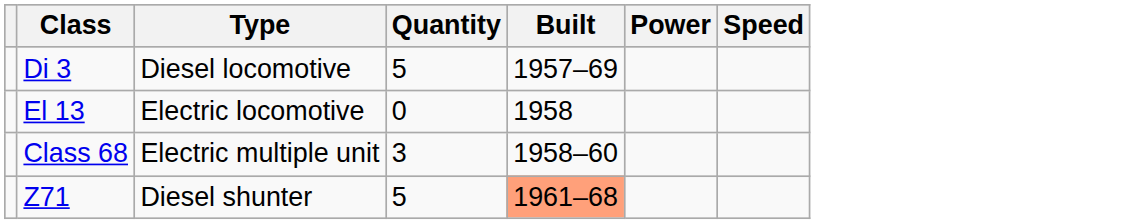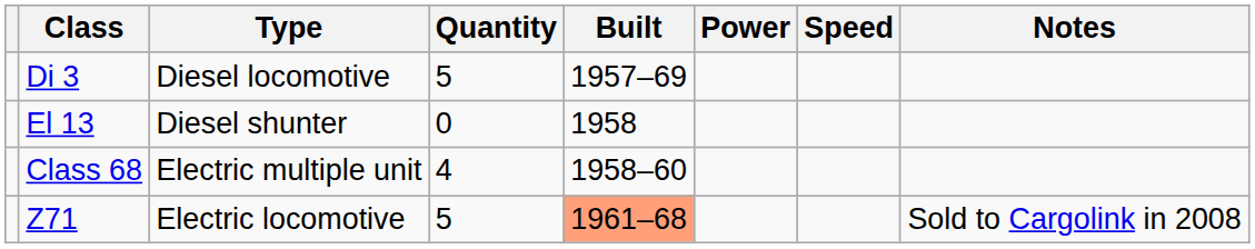+ column: Notes | Sold to Cargolink in 2008
El 13 | Type: Electric locomotive -> Diesel shunter
Class 68 | Quantity: 3 -> 4
Z71 | Type: Diesel shunter -> Electric locomotive
